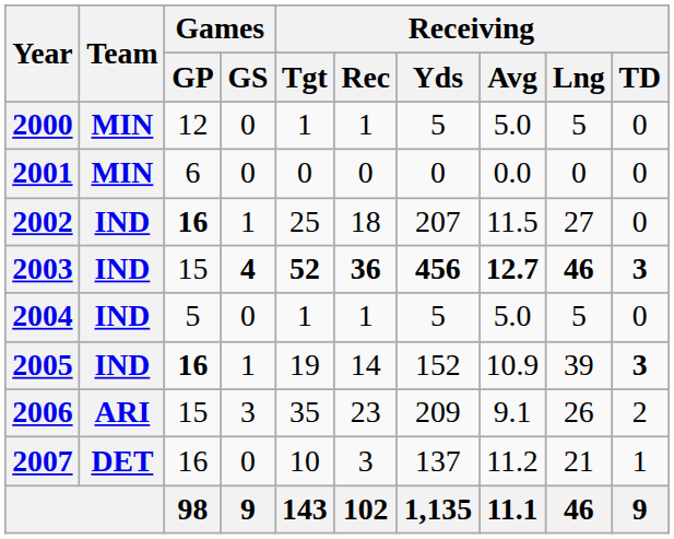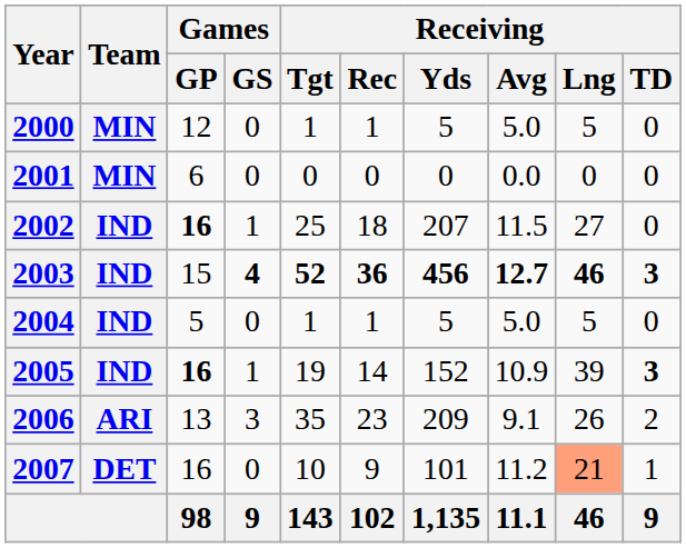2006 | Games / GP: 15 -> 13
2007 | Receiving / Rec: 3 -> 9
2007 | Receiving / Yds: 137 -> 101
2007 | Receiving / Lng: no background -> lightsalmon background
